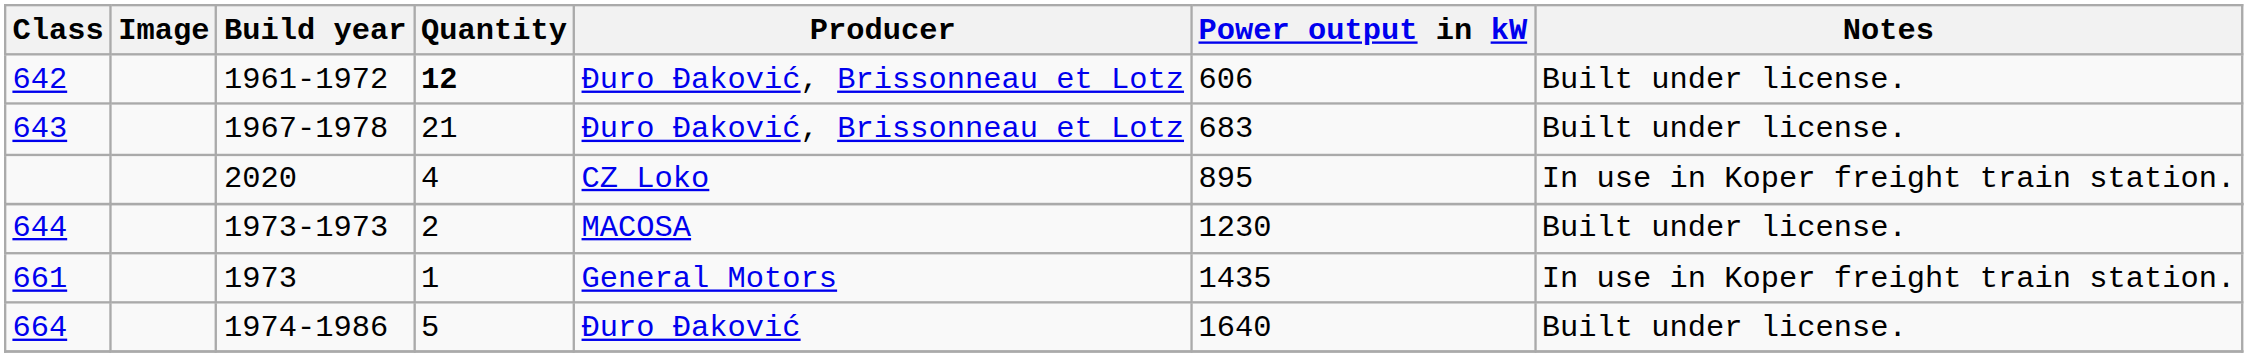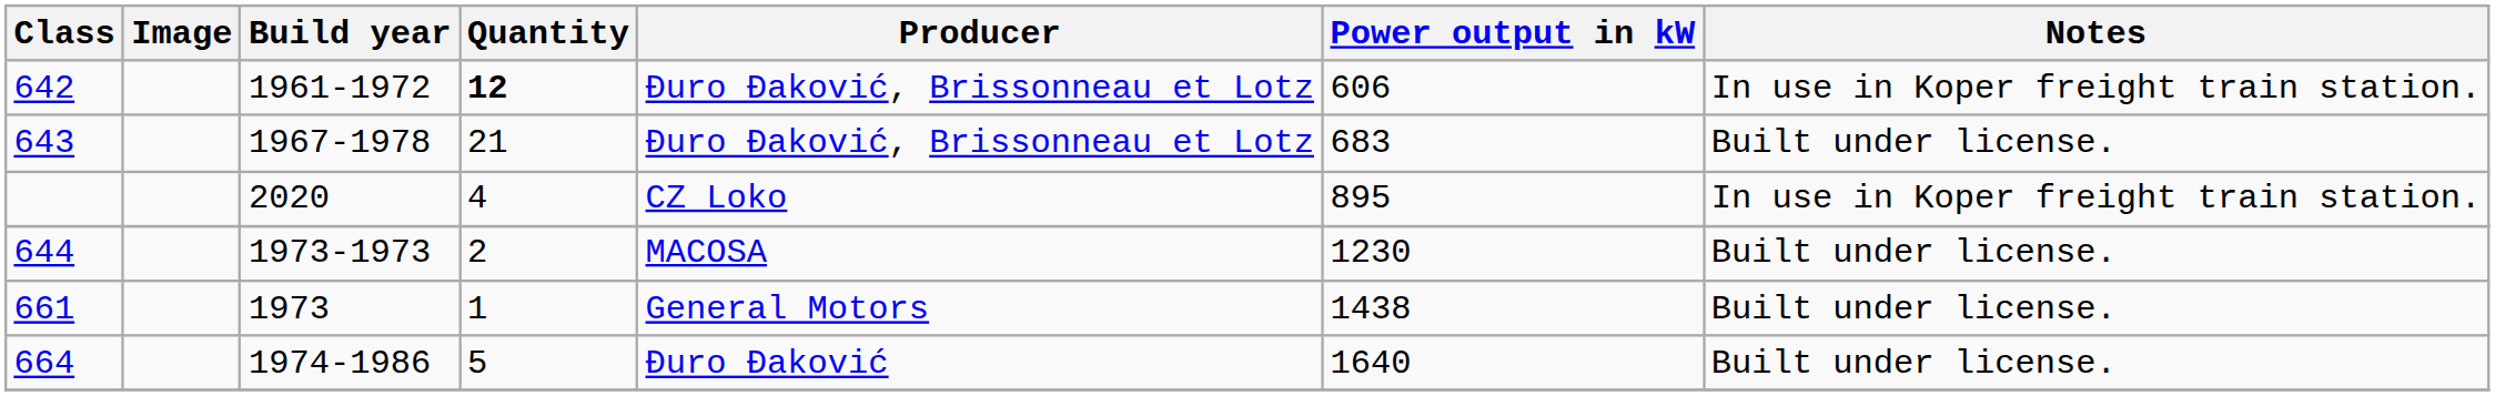642 | Notes: Built under license. -> In use in Koper freight train station.
661 | Power output in kW: 1435 -> 1438
661 | Notes: In use in Koper freight train station. -> Built under license.
